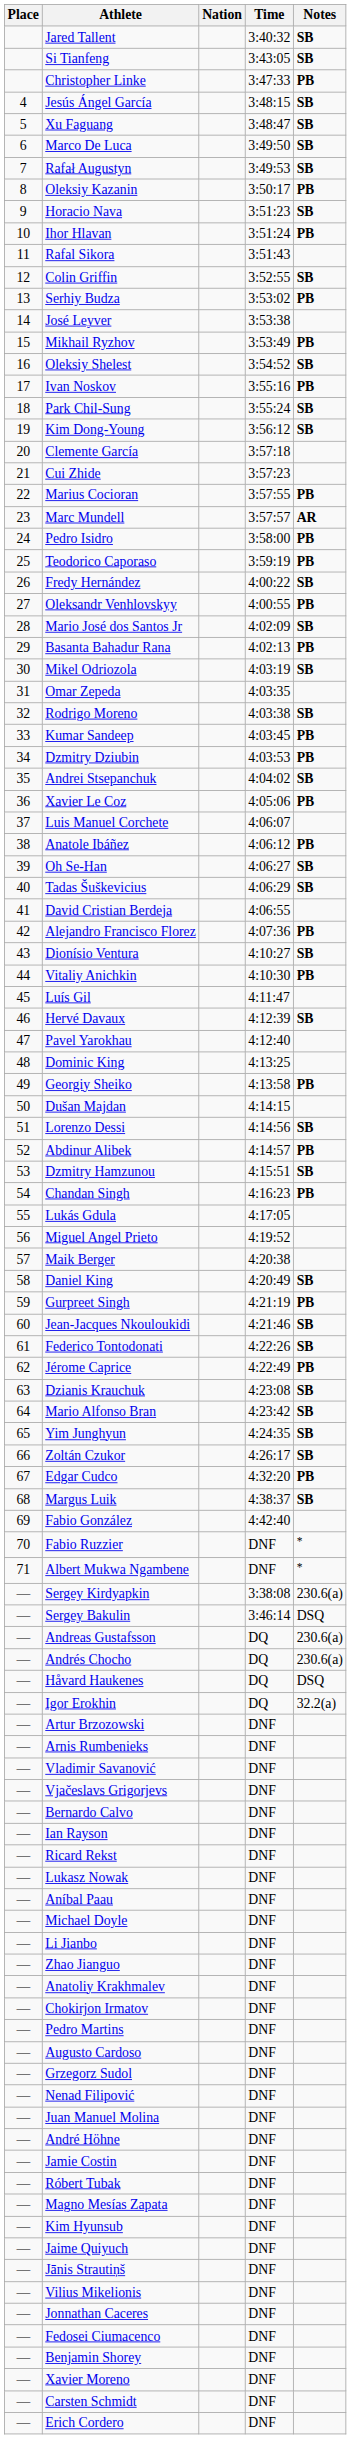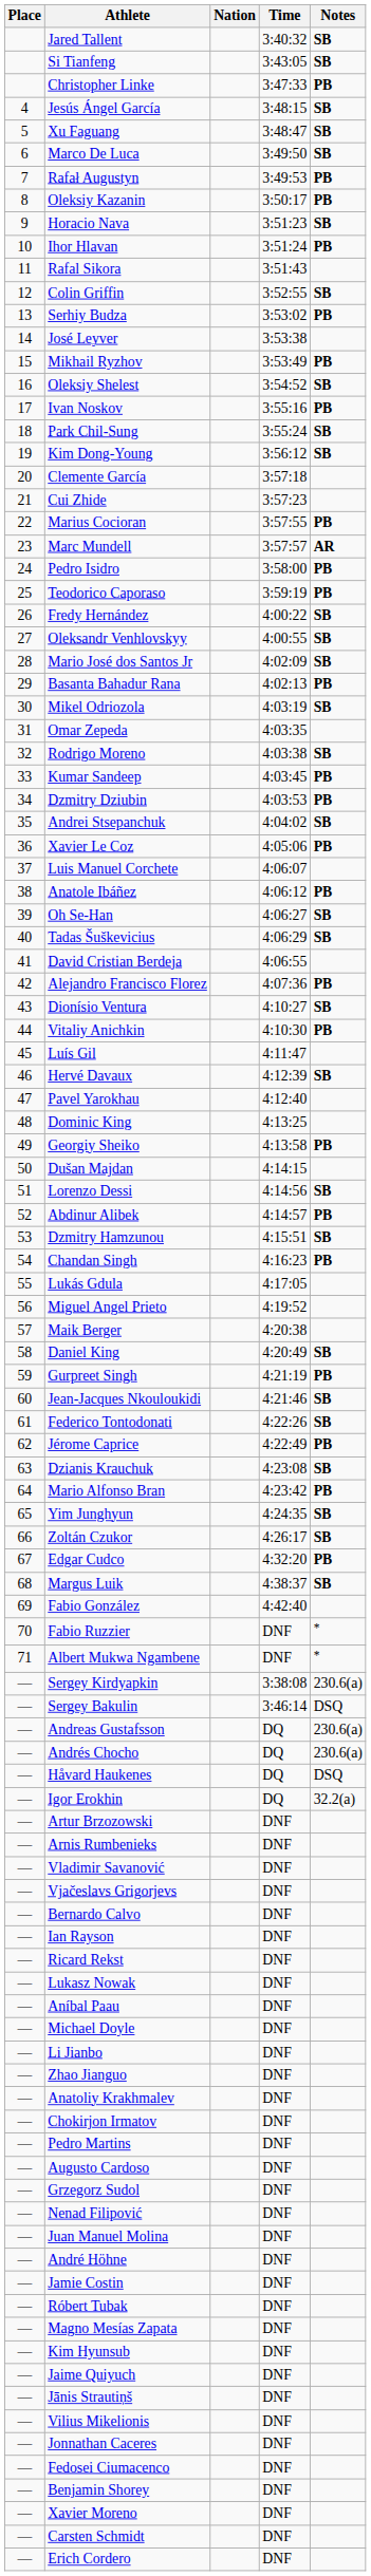Rafał Augustyn | Notes: SB -> PB
Oleksandr Venhlovskyy | Notes: PB -> SB
Mario Alfonso Bran | Notes: SB -> PB
